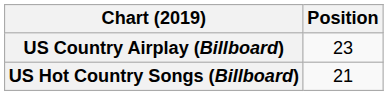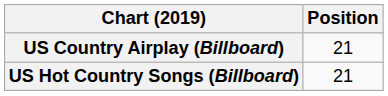US Country Airplay (Billboard) | Position: 23 -> 21
